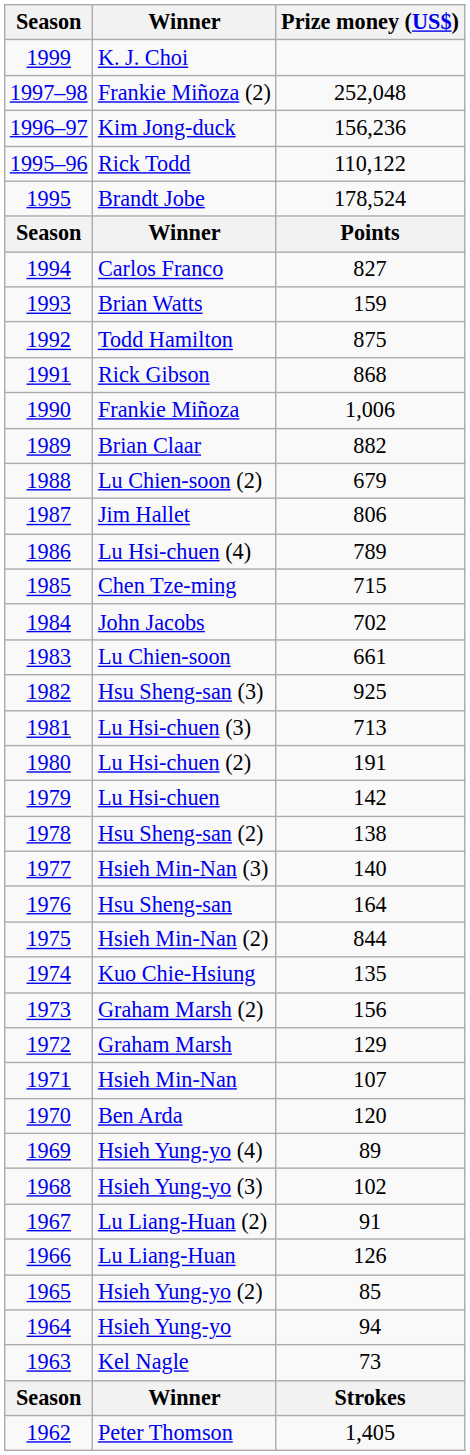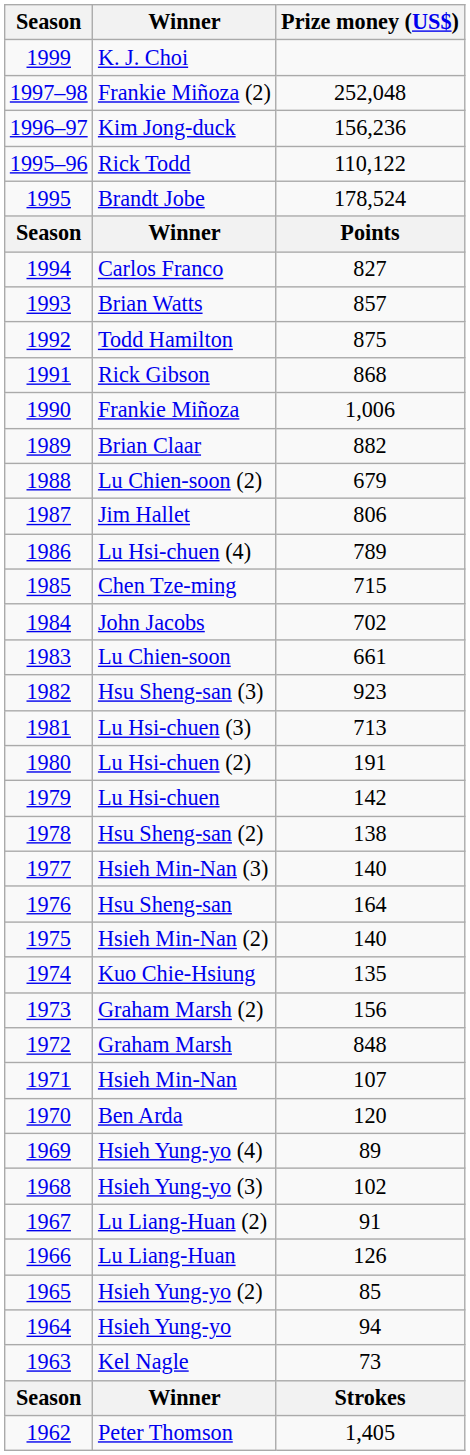Brian Watts | Prize money (US$): 159 -> 857
Hsu Sheng-san (3) | Prize money (US$): 925 -> 923
Hsieh Min-Nan (2) | Prize money (US$): 844 -> 140
Graham Marsh | Prize money (US$): 129 -> 848
